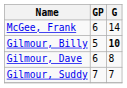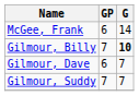Gilmour, Billy | GP: 5 -> 7
Gilmour, Dave | G: 8 -> 7
